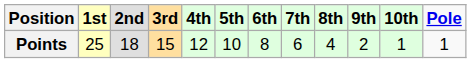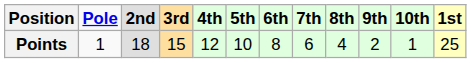columns swapped: 1st <-> Pole
